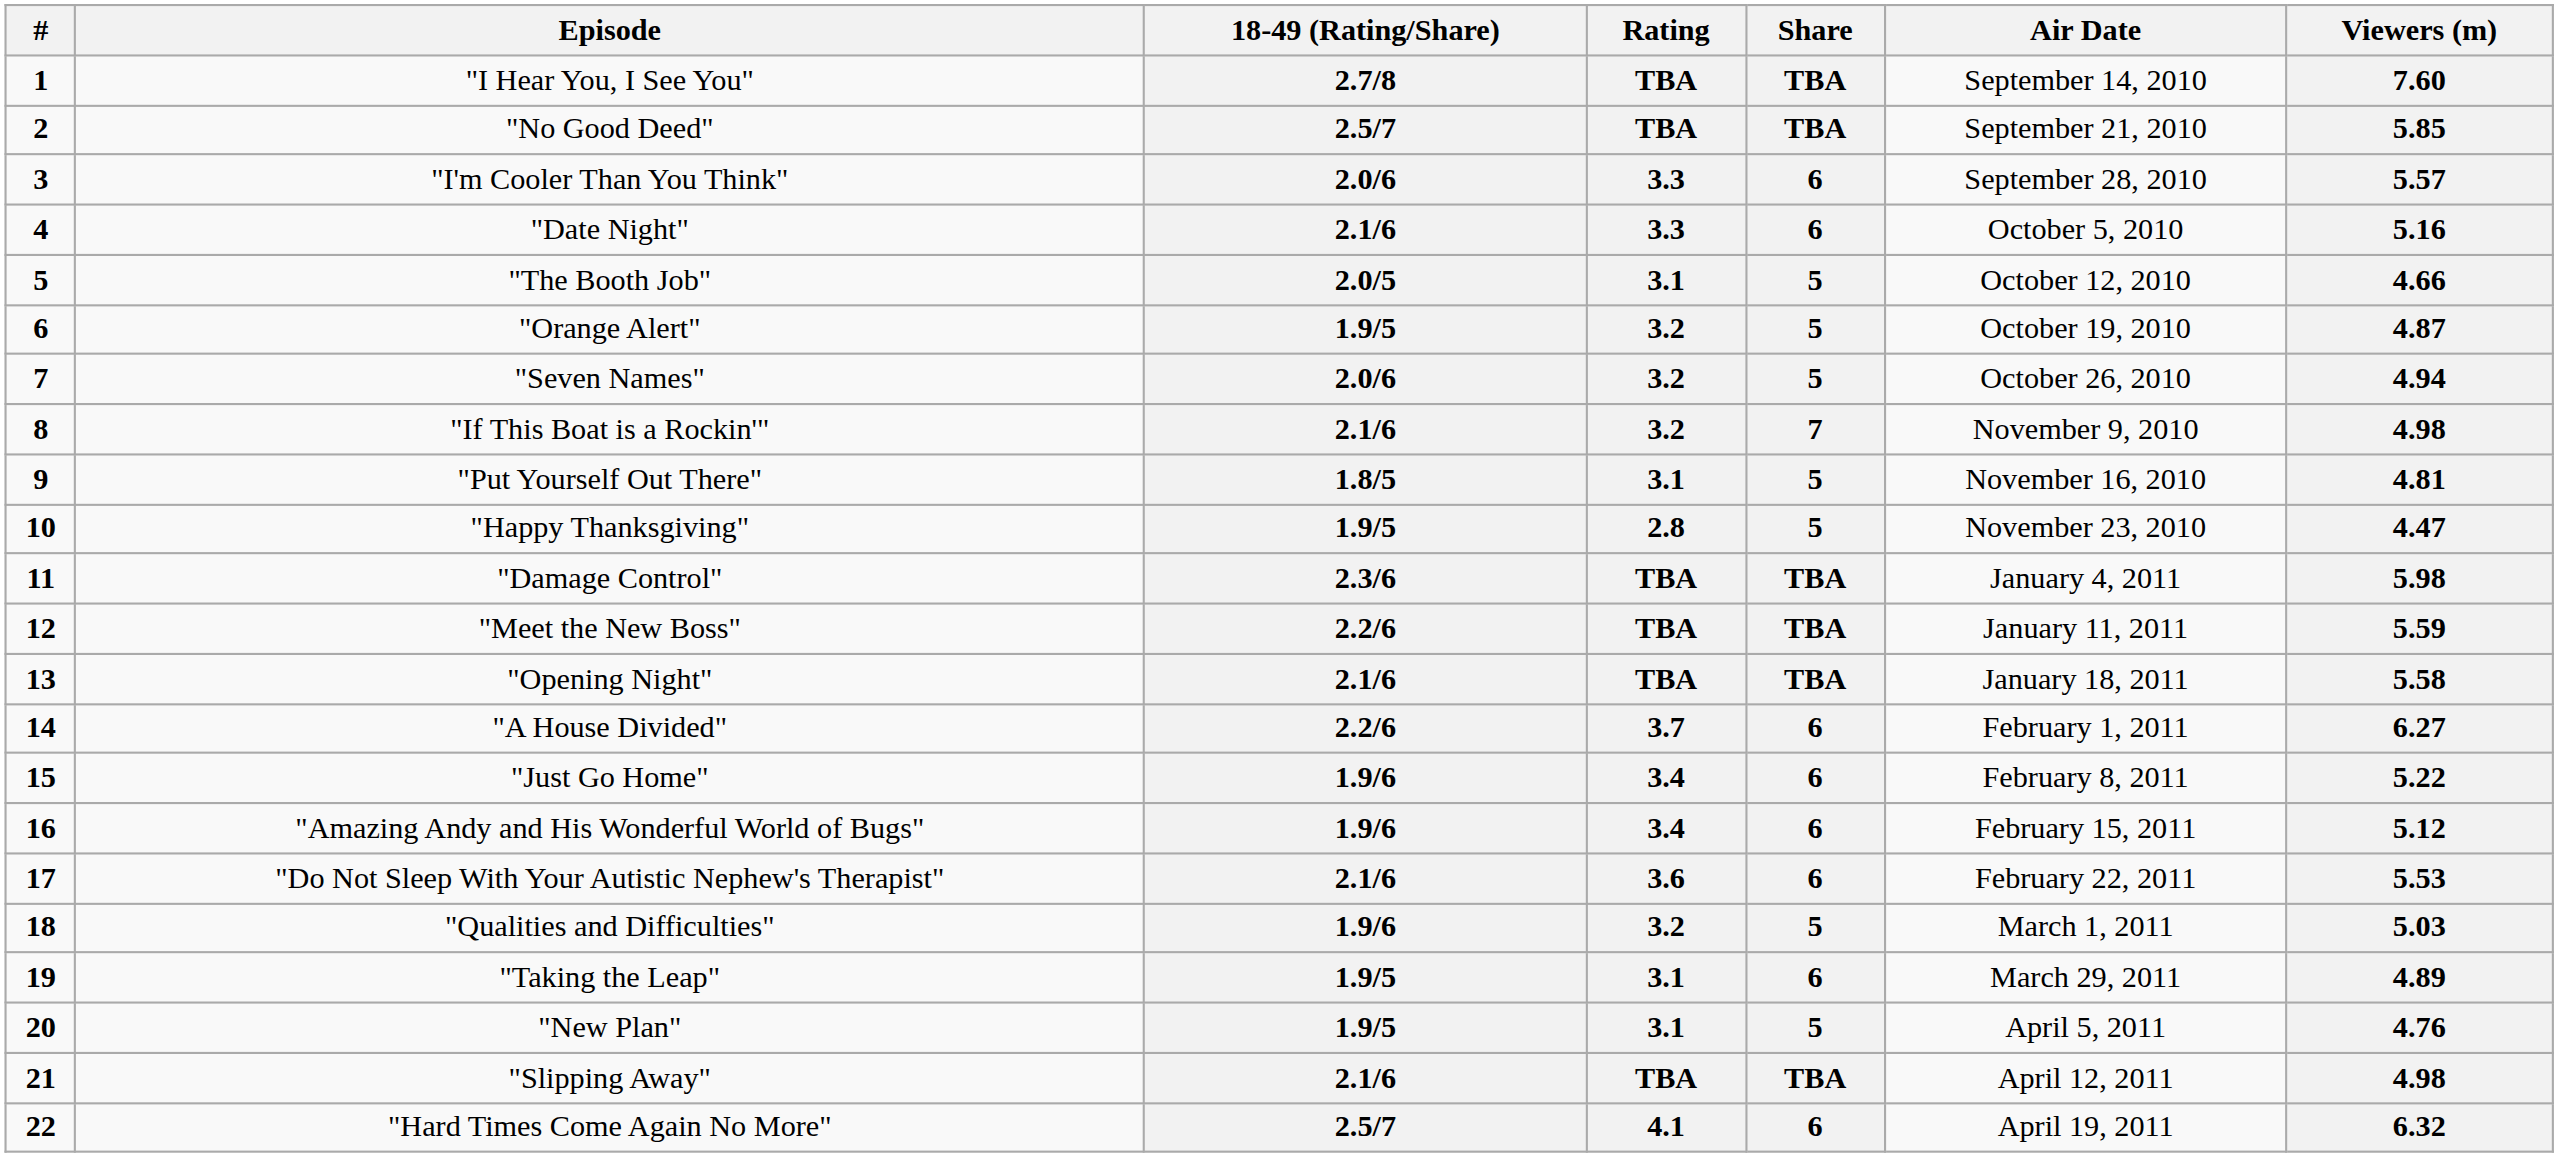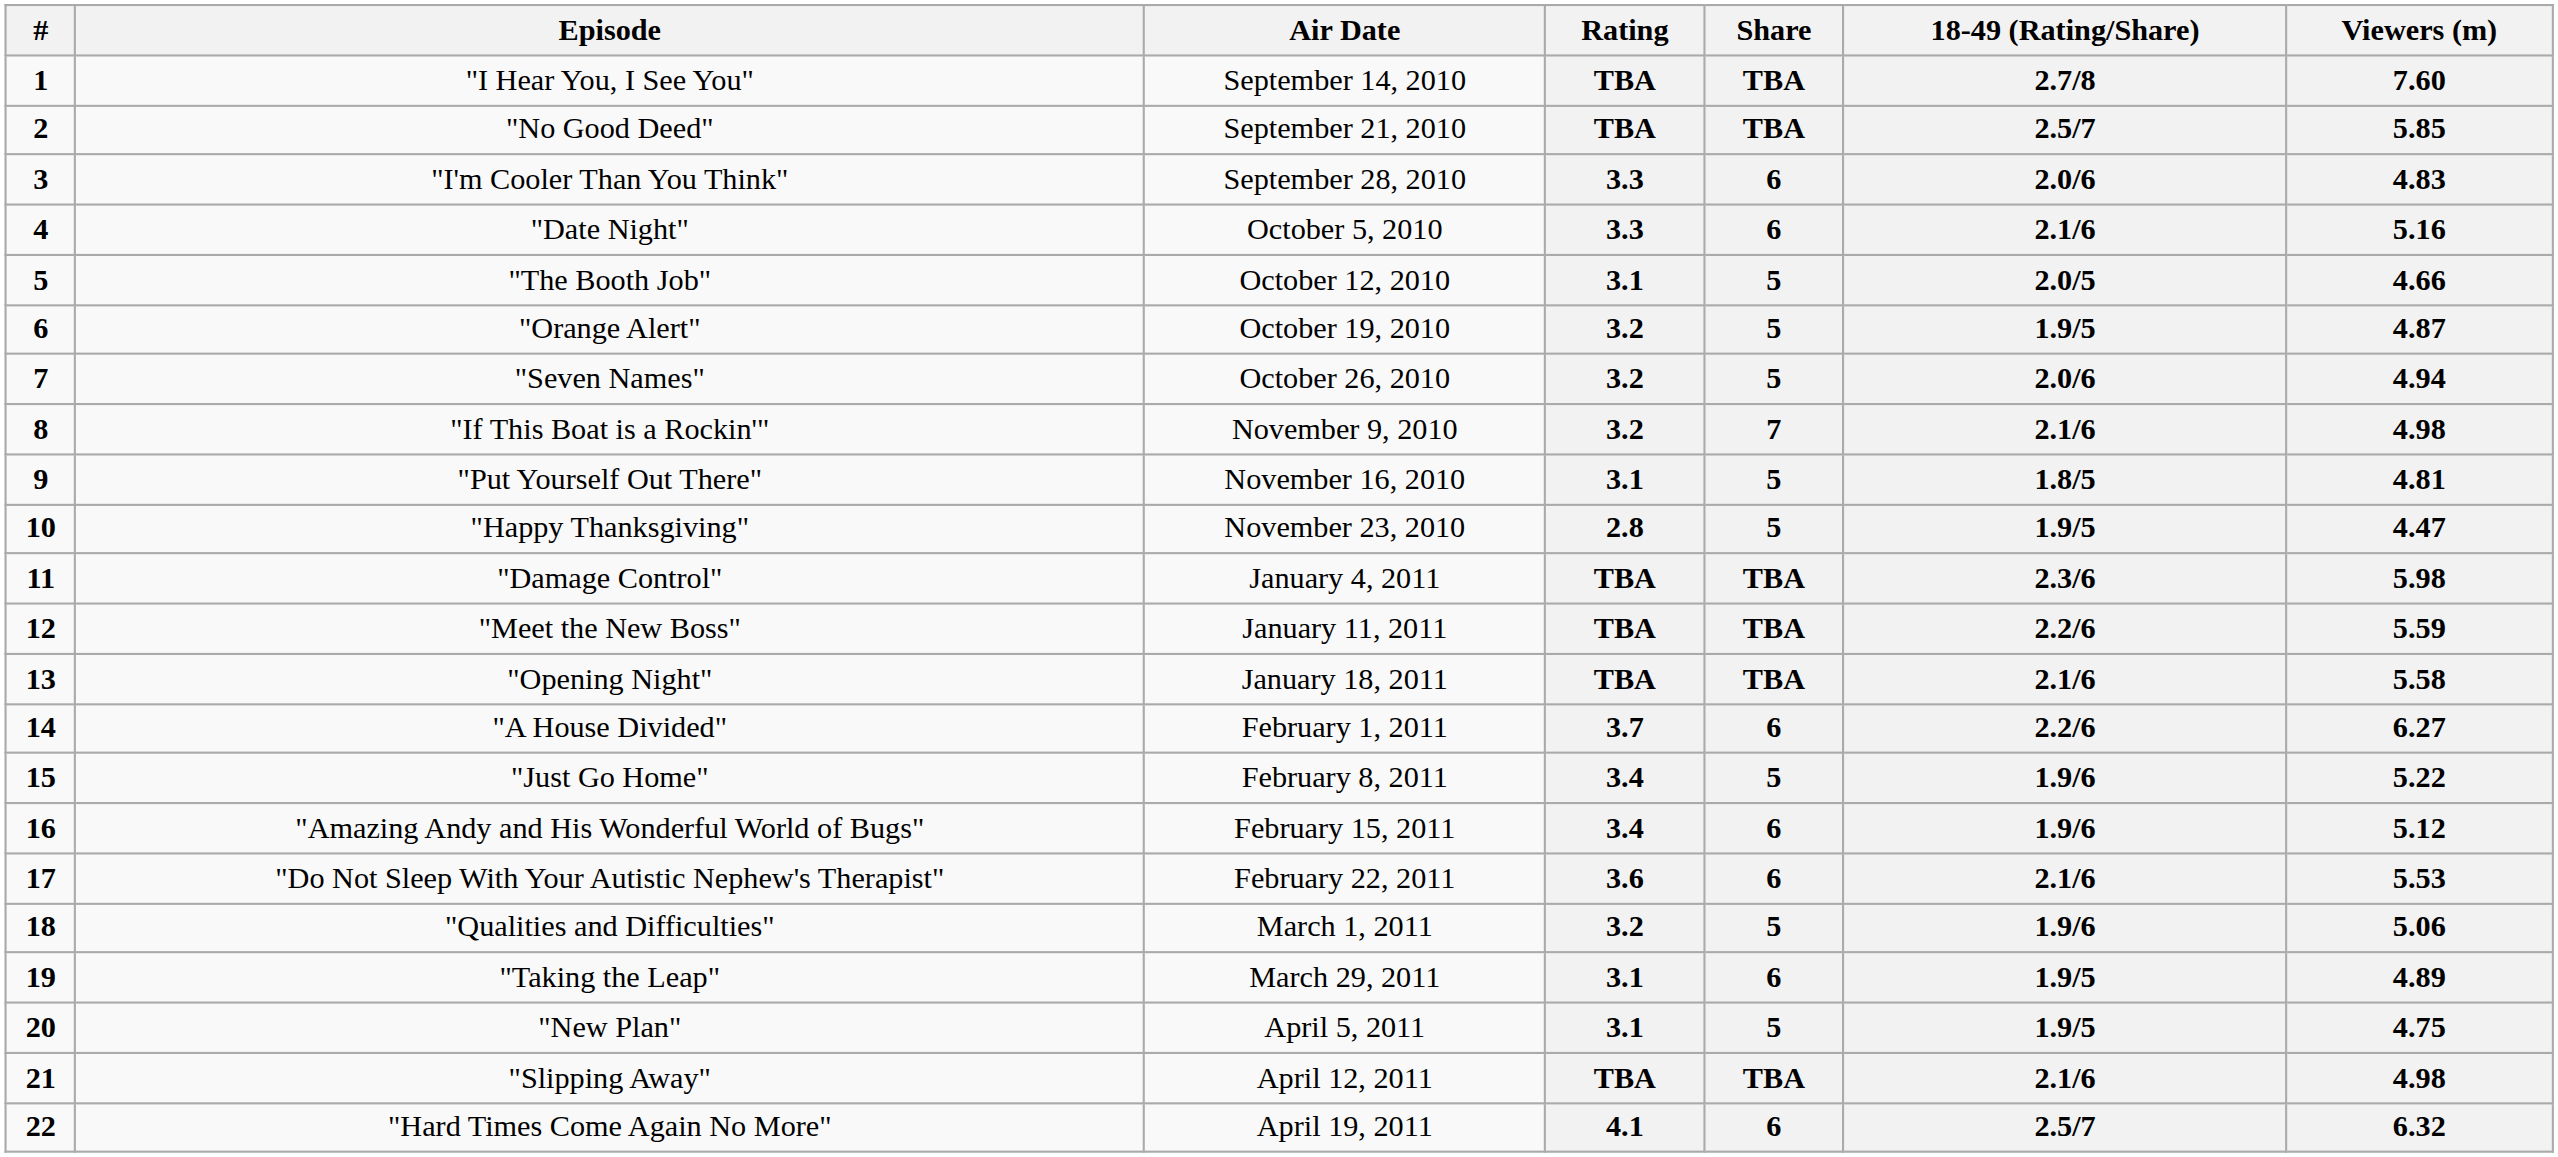columns swapped: Air Date <-> 18-49 (Rating/Share)
"I'm Cooler Than You Think" | Viewers (m): 5.57 -> 4.83
"Just Go Home" | Share: 6 -> 5
"Qualities and Difficulties" | Viewers (m): 5.03 -> 5.06
"New Plan" | Viewers (m): 4.76 -> 4.75
